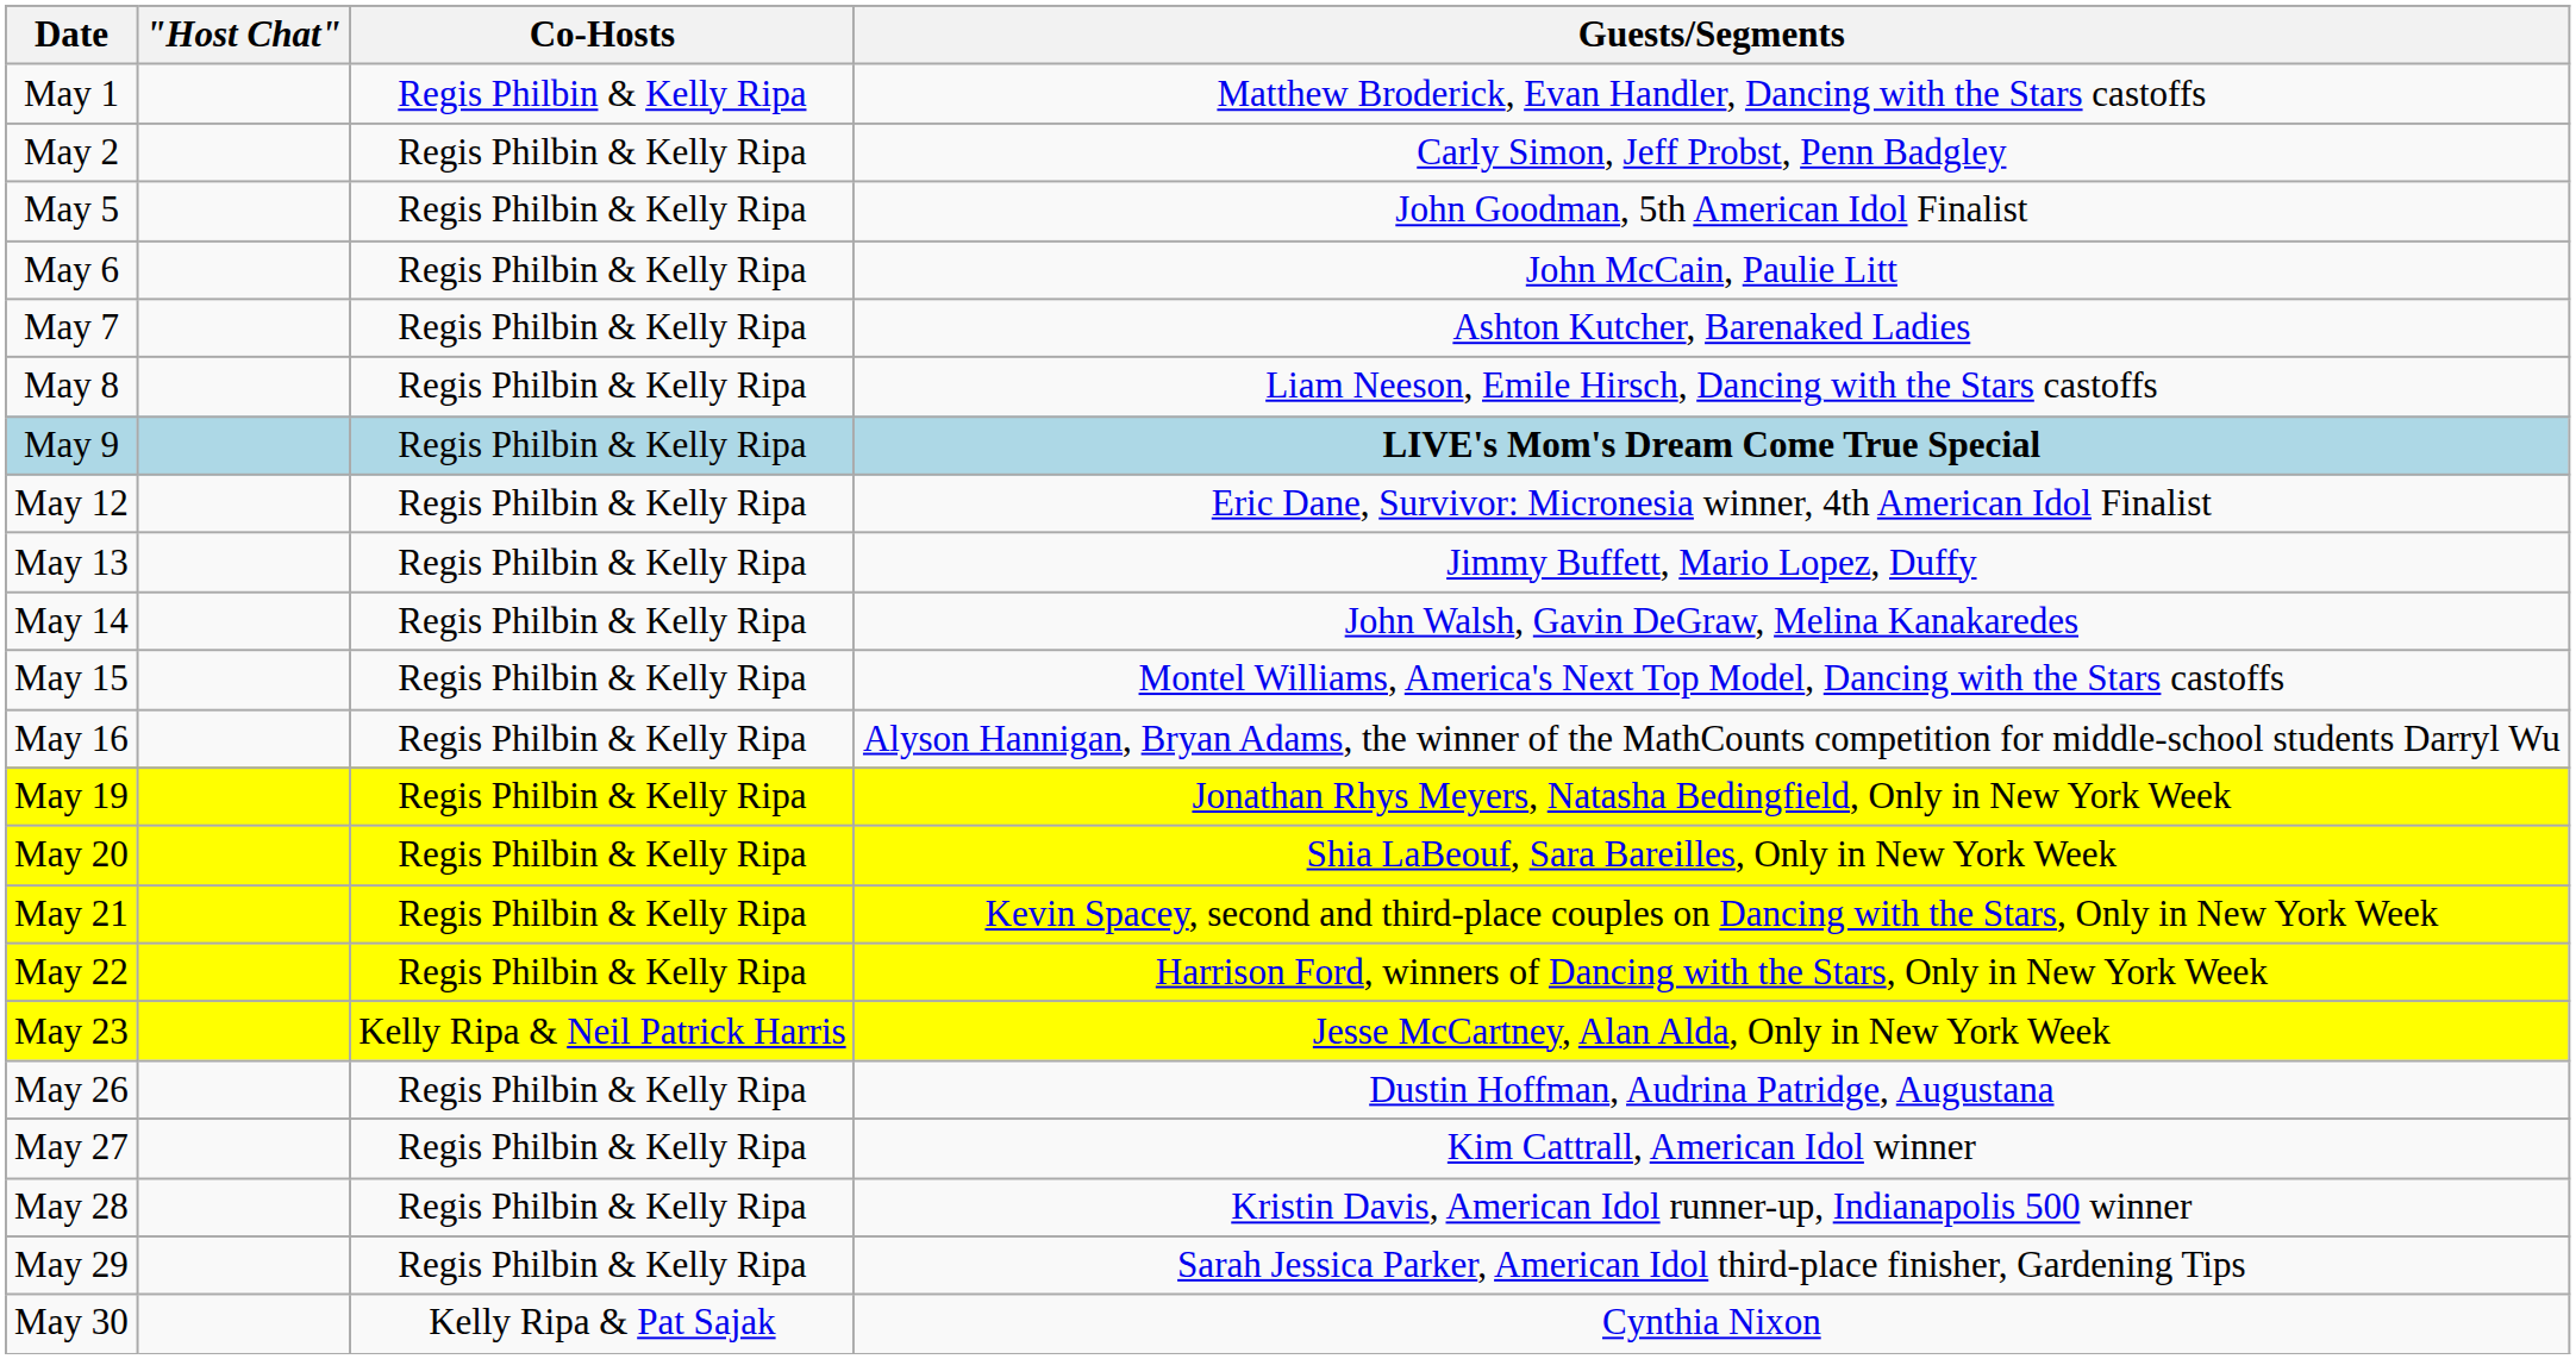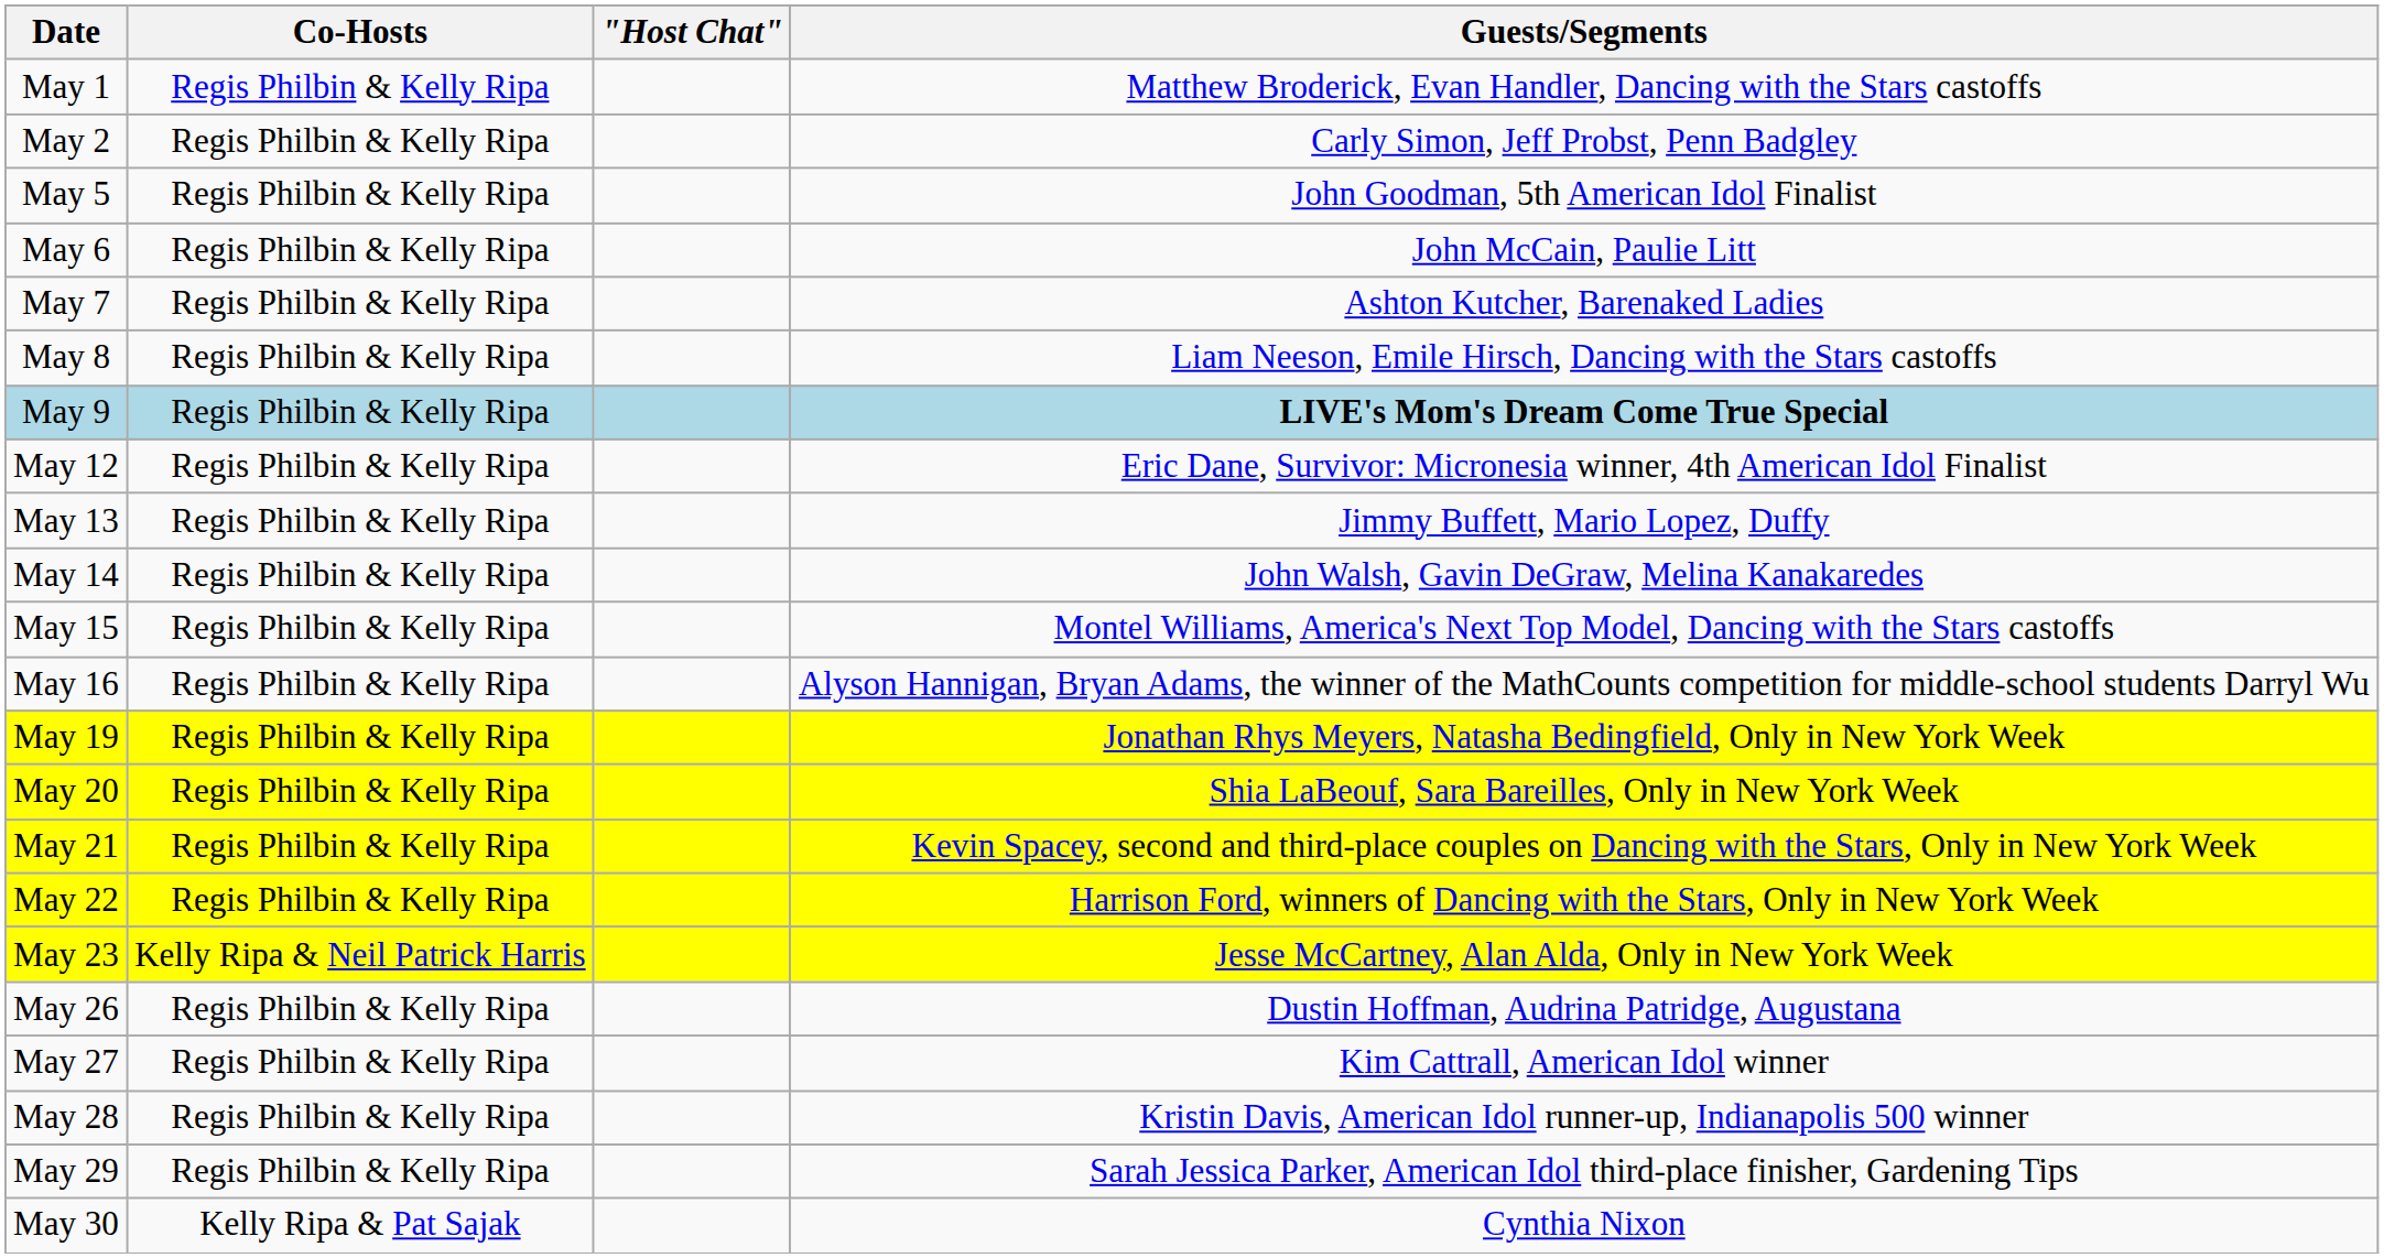columns swapped: Co-Hosts <-> "Host Chat"
